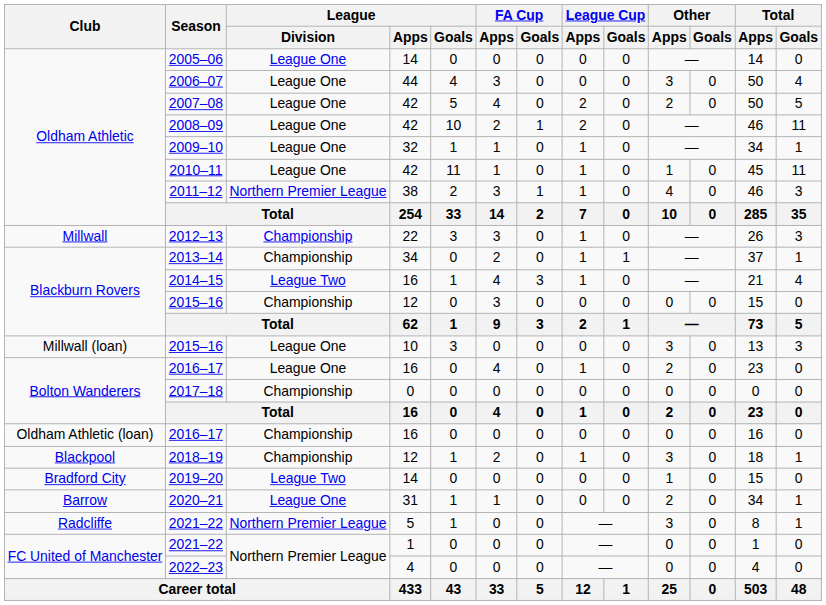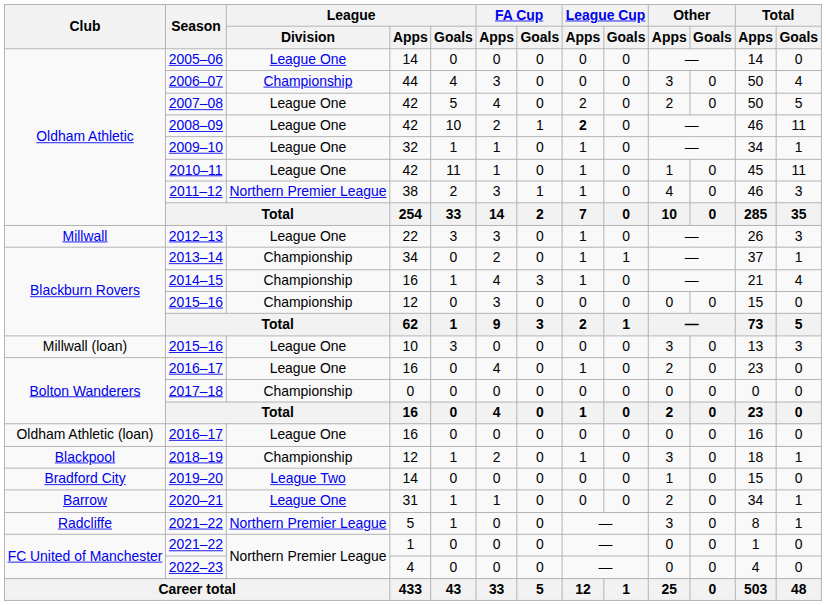2006–07 | League / Division: League One -> Championship
2008–09 | League Cup / Apps: normal -> bold
2012–13 | League / Division: Championship -> League One
2014–15 | League / Division: League Two -> Championship
Oldham Athletic (loan) / 2016–17 | League / Division: Championship -> League One
